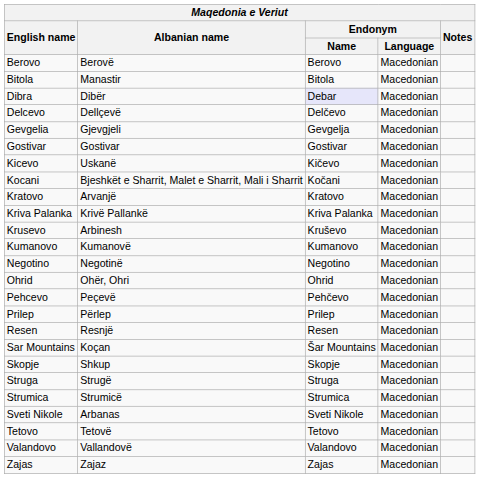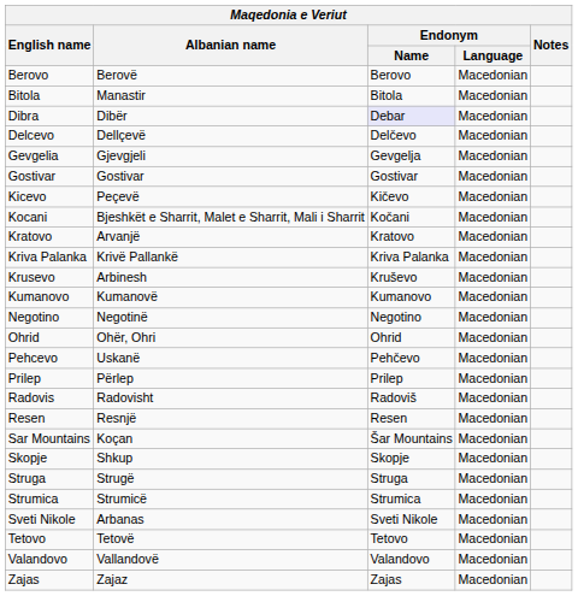Kicevo | Albanian name: Uskanë -> Peçevë
Pehcevo | Albanian name: Peçevë -> Uskanë
+ row: Radovis | Radovisht | Radoviš | Macedonian
